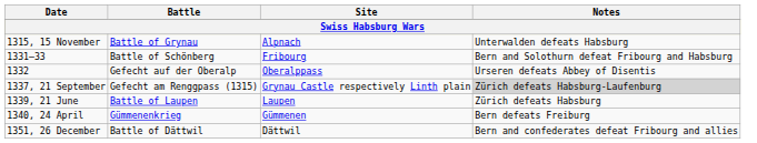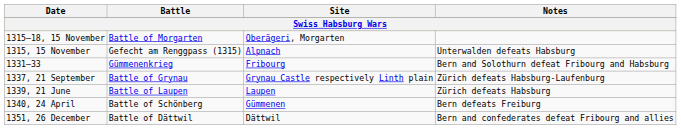+ row: 1315–18, 15 November | Battle of Morgarten | Oberägeri, Morgarten
1315, 15 November | Battle: Battle of Grynau -> Gefecht am Renggpass (1315)
1331–33 | Battle: Battle of Schönberg -> Gümmenenkrieg
- row: 1332 | Gefecht auf der Oberalp | Oberalppass | Urseren defeats Abbey of Disentis
1337, 21 September | Battle: Gefecht am Renggpass (1315) -> Battle of Grynau
1337, 21 September | Notes: lightgrey background -> no background
1340, 24 April | Battle: Gümmenenkrieg -> Battle of Schönberg
